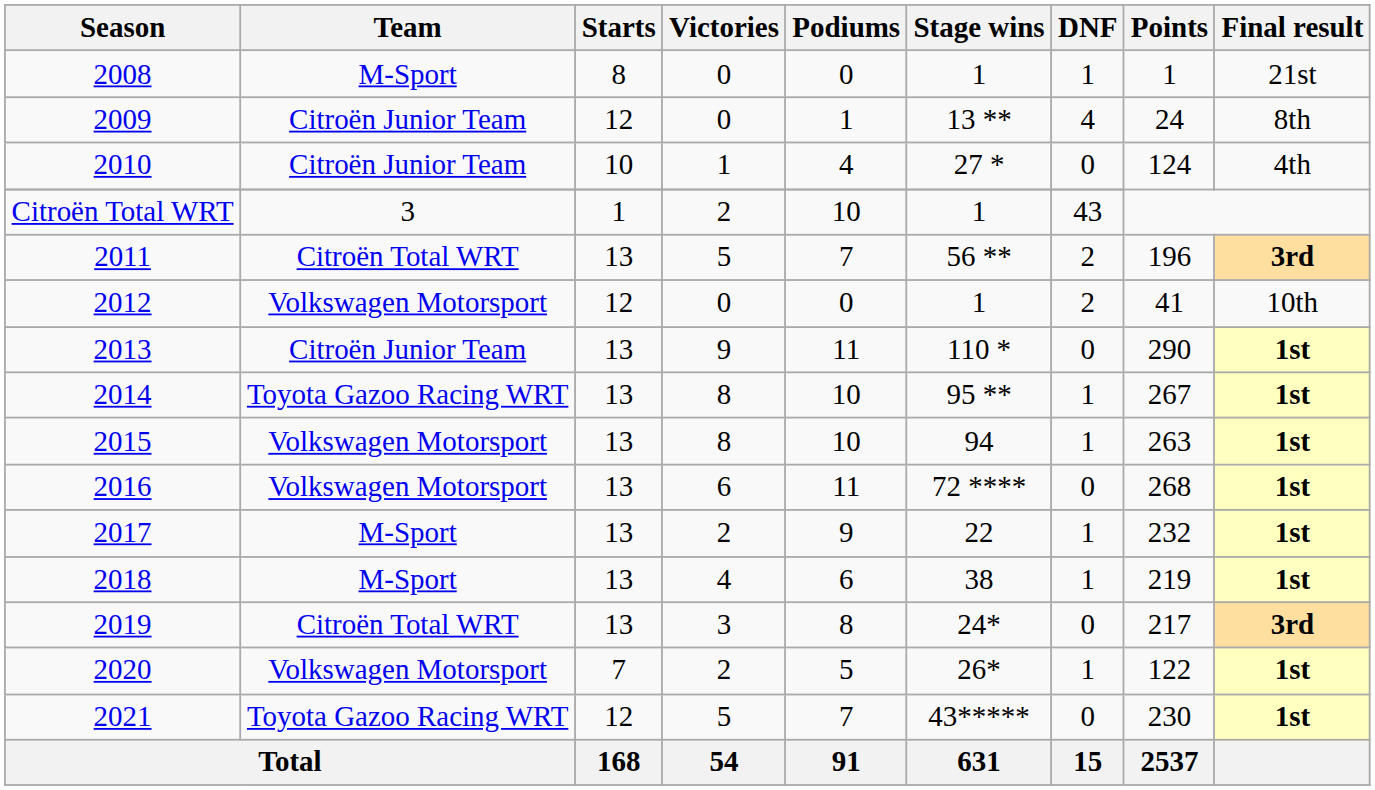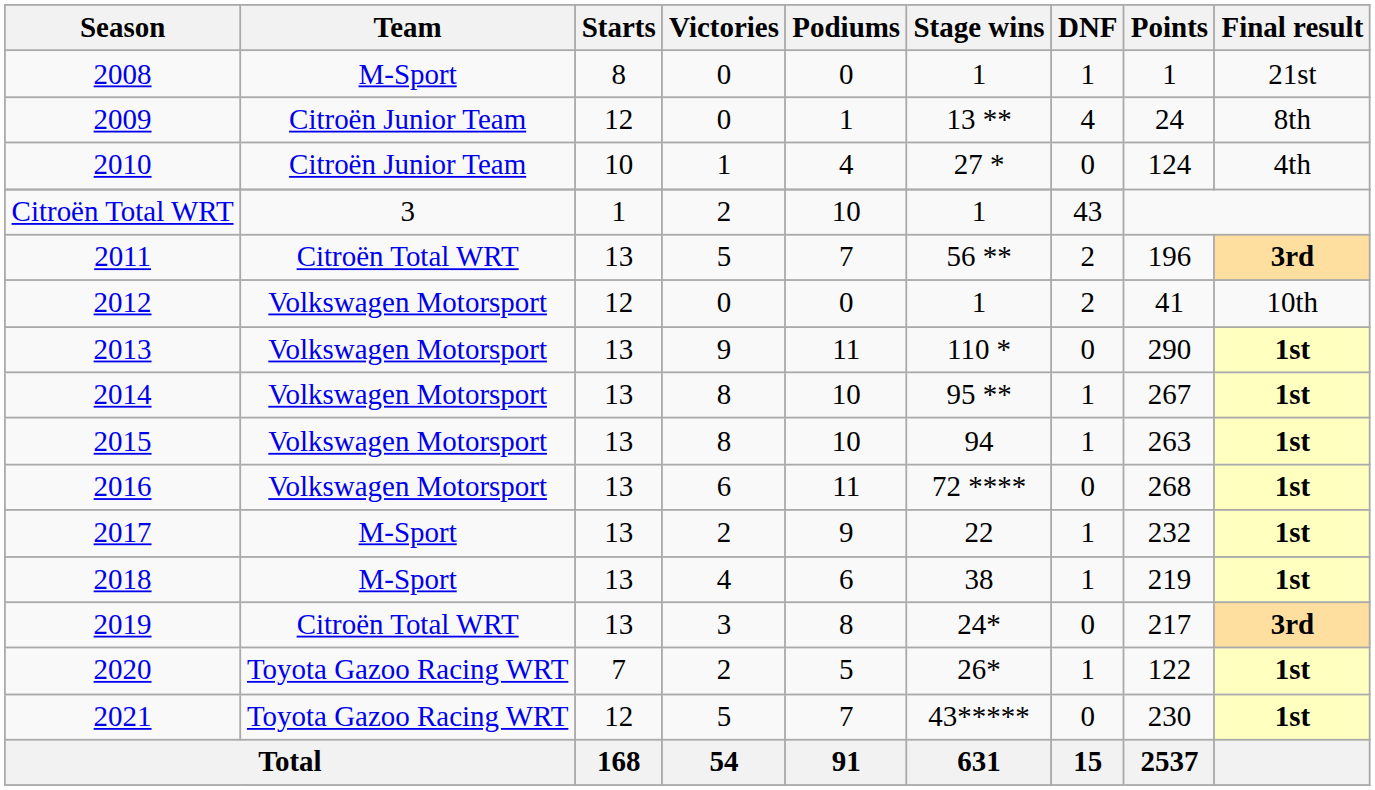2013 | Team: Citroën Junior Team -> Volkswagen Motorsport
2014 | Team: Toyota Gazoo Racing WRT -> Volkswagen Motorsport
2020 | Team: Volkswagen Motorsport -> Toyota Gazoo Racing WRT
